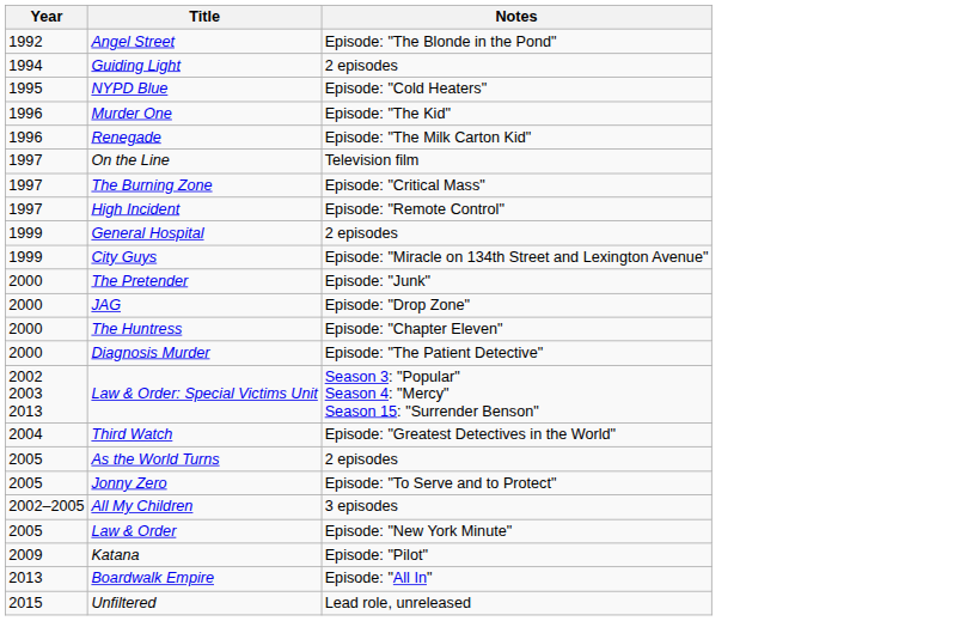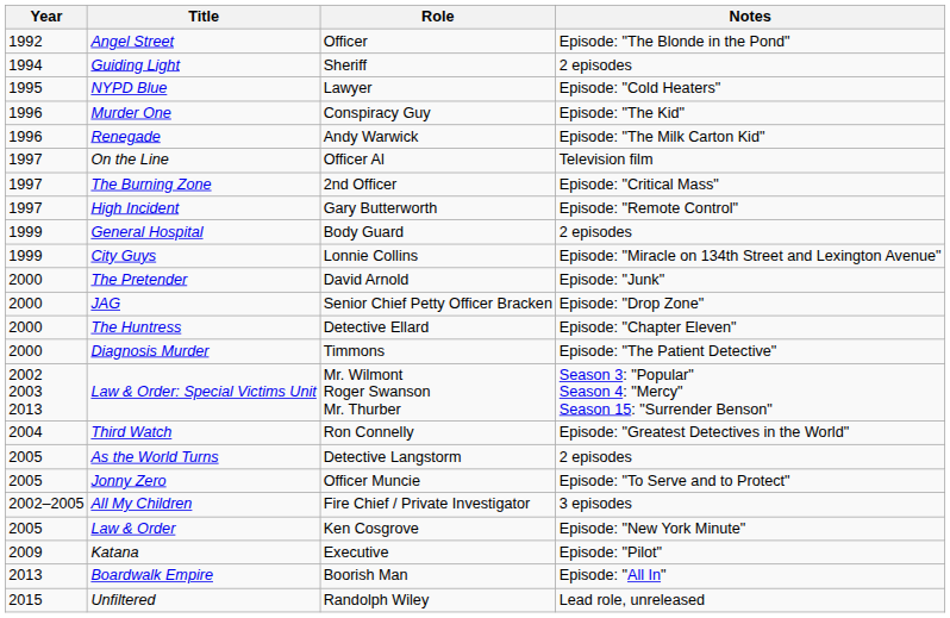+ column: Role | Officer | Sheriff | Lawyer | Conspiracy Guy | Andy Warwick | Officer Al | 2nd Officer | Gary Butterworth | Body Guard | Lonnie Collins | David Arnold | Senior Chief Petty Officer Bracken | Detective Ellard | Timmons | Mr. Wilmont Roger Swanson Mr. Thurber | Ron Connelly | Detective Langstorm | Officer Muncie | Fire Chief / Private Investigator | Ken Cosgrove | Executive | Boorish Man | Randolph Wiley
